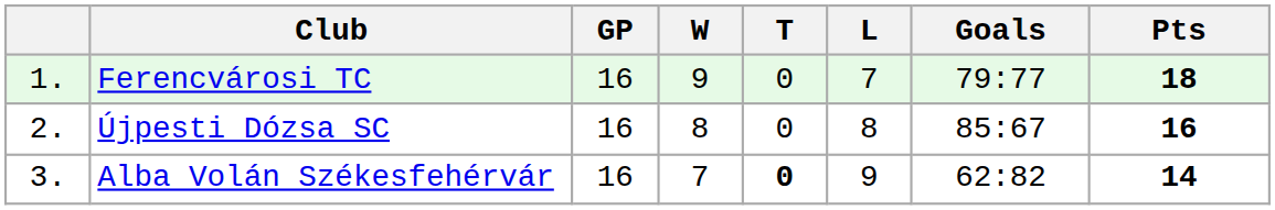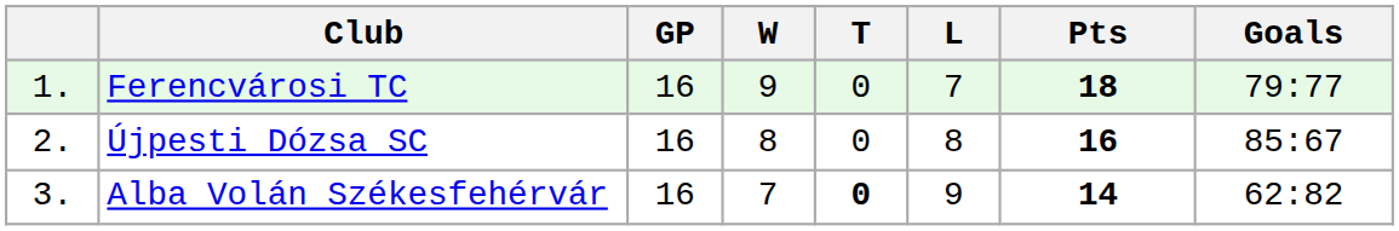columns swapped: Goals <-> Pts
